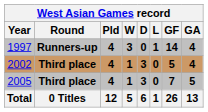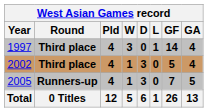1997 | Round: Runners-up -> Third place
2005 | Round: Third place -> Runners-up
